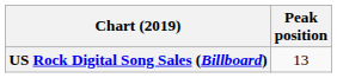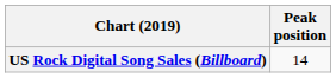US Rock Digital Song Sales (Billboard) | Peak position: 13 -> 14
